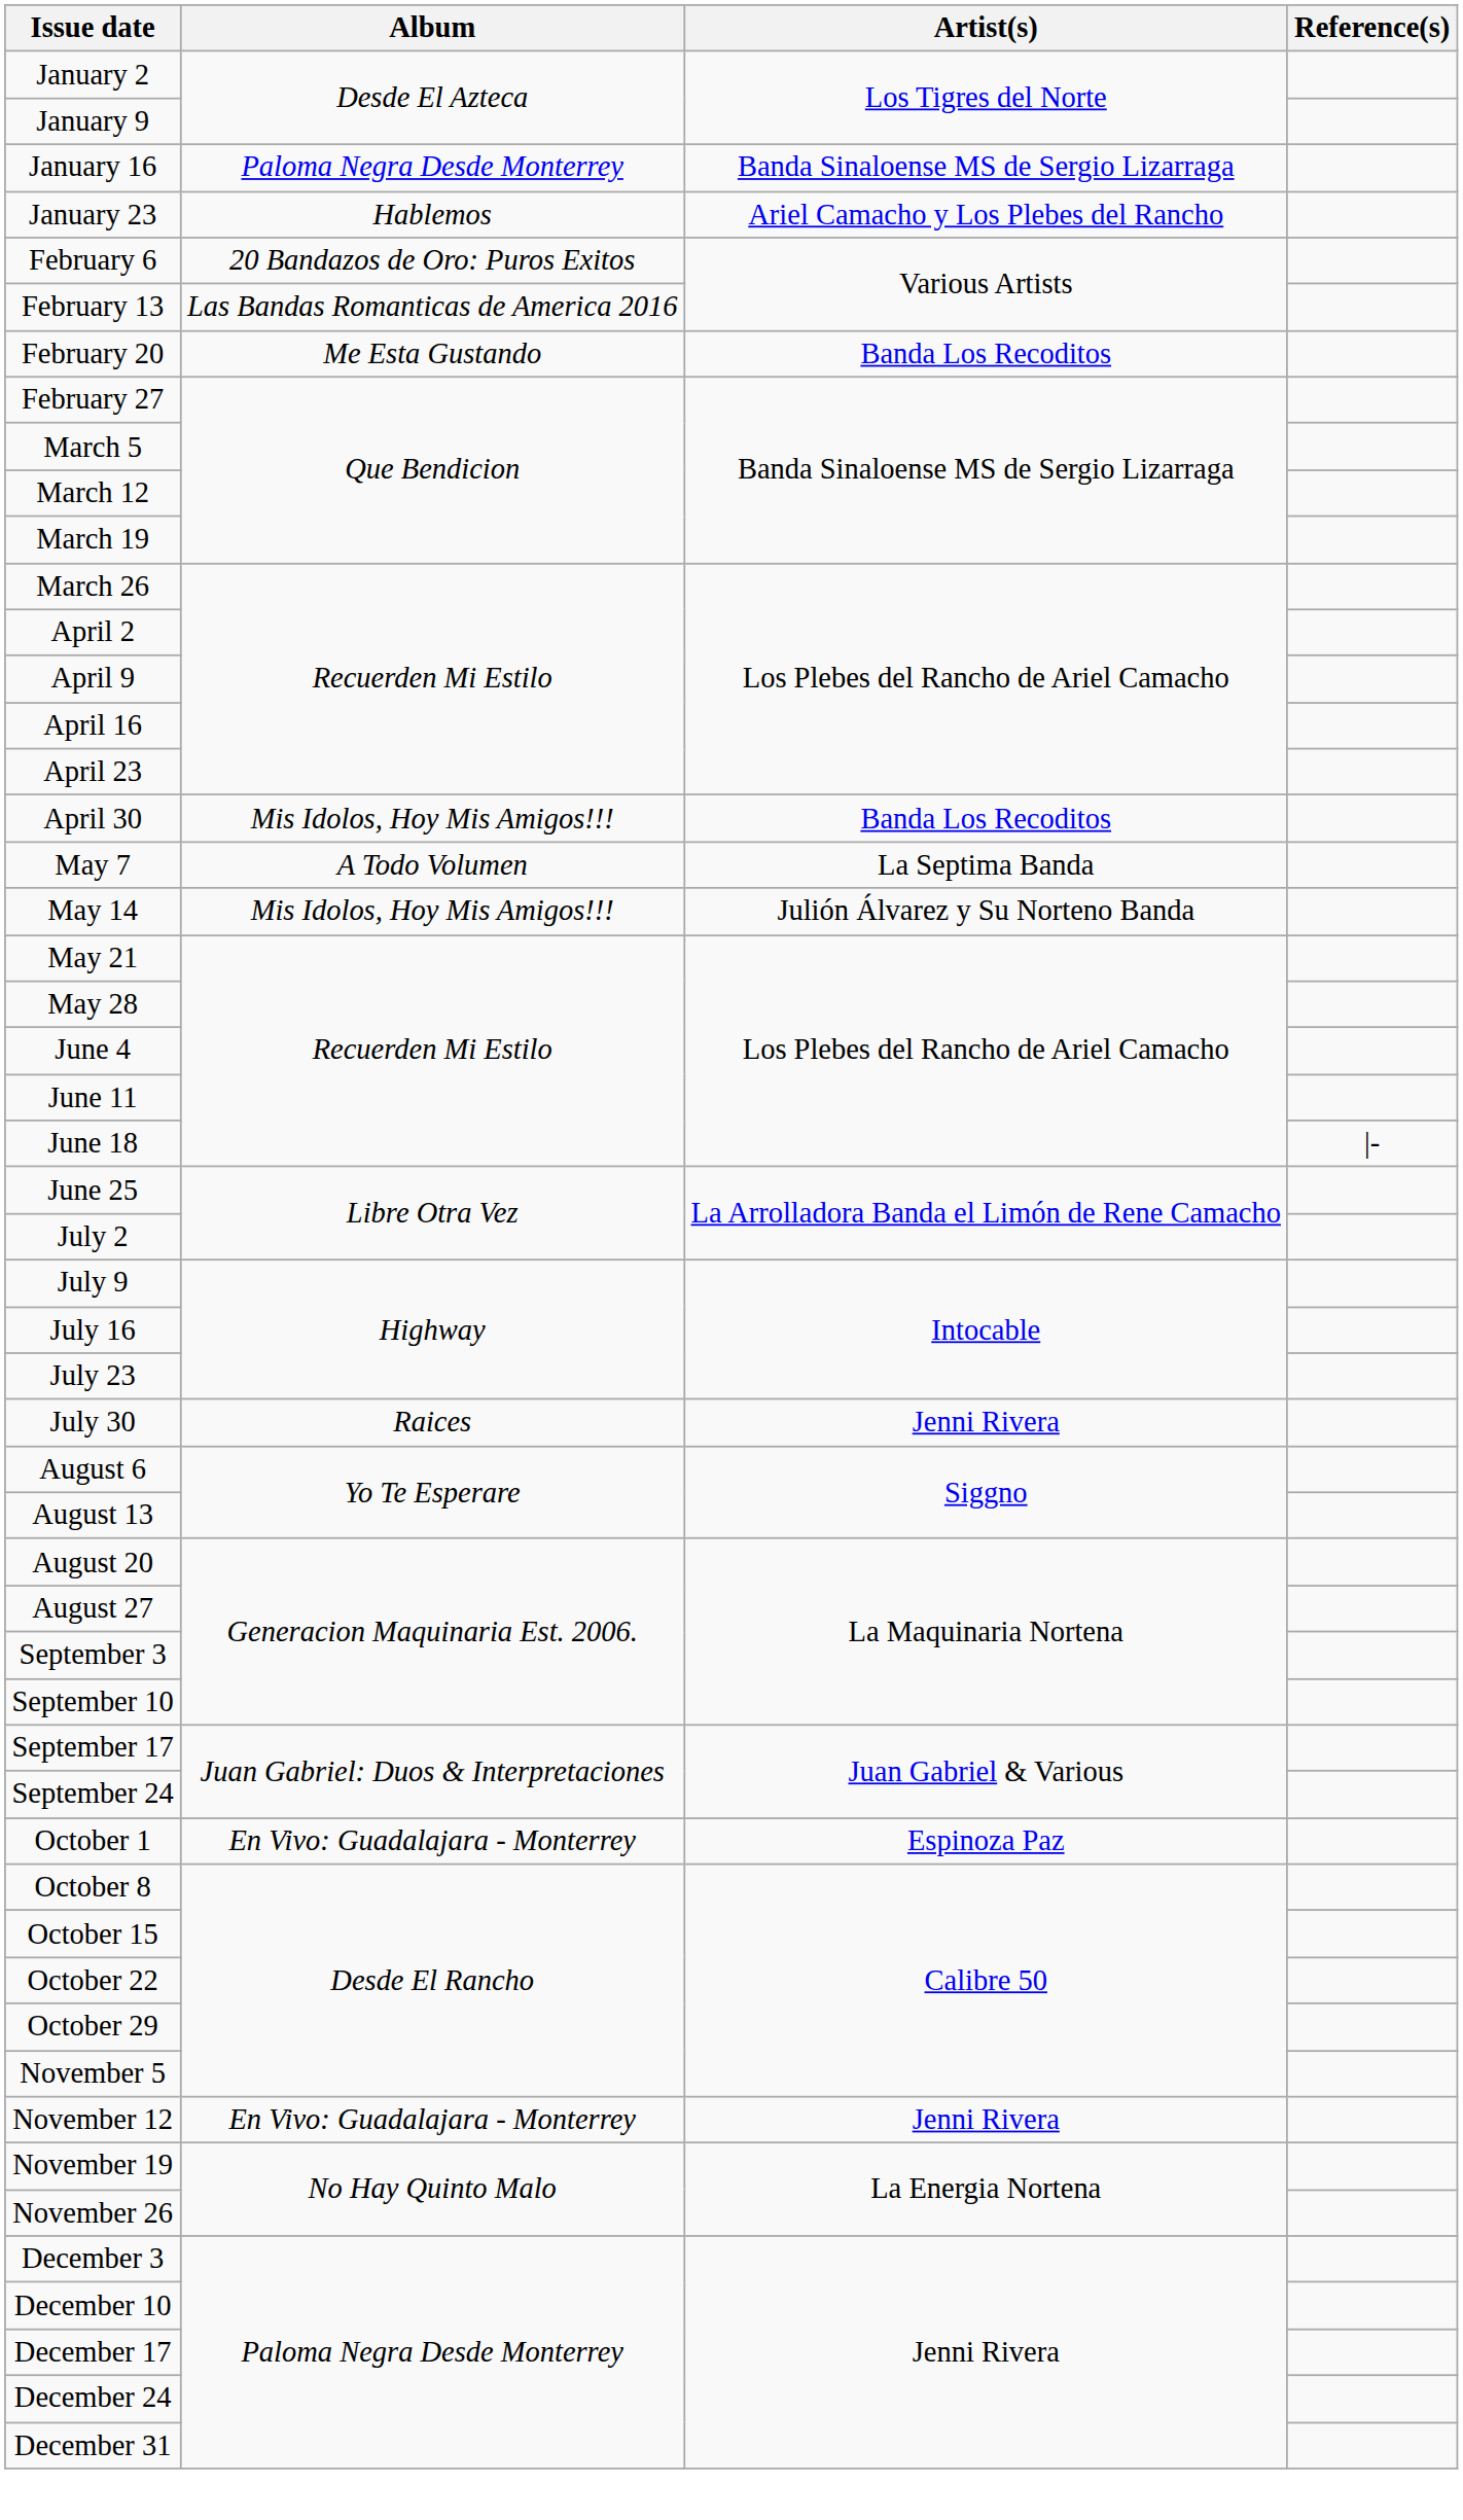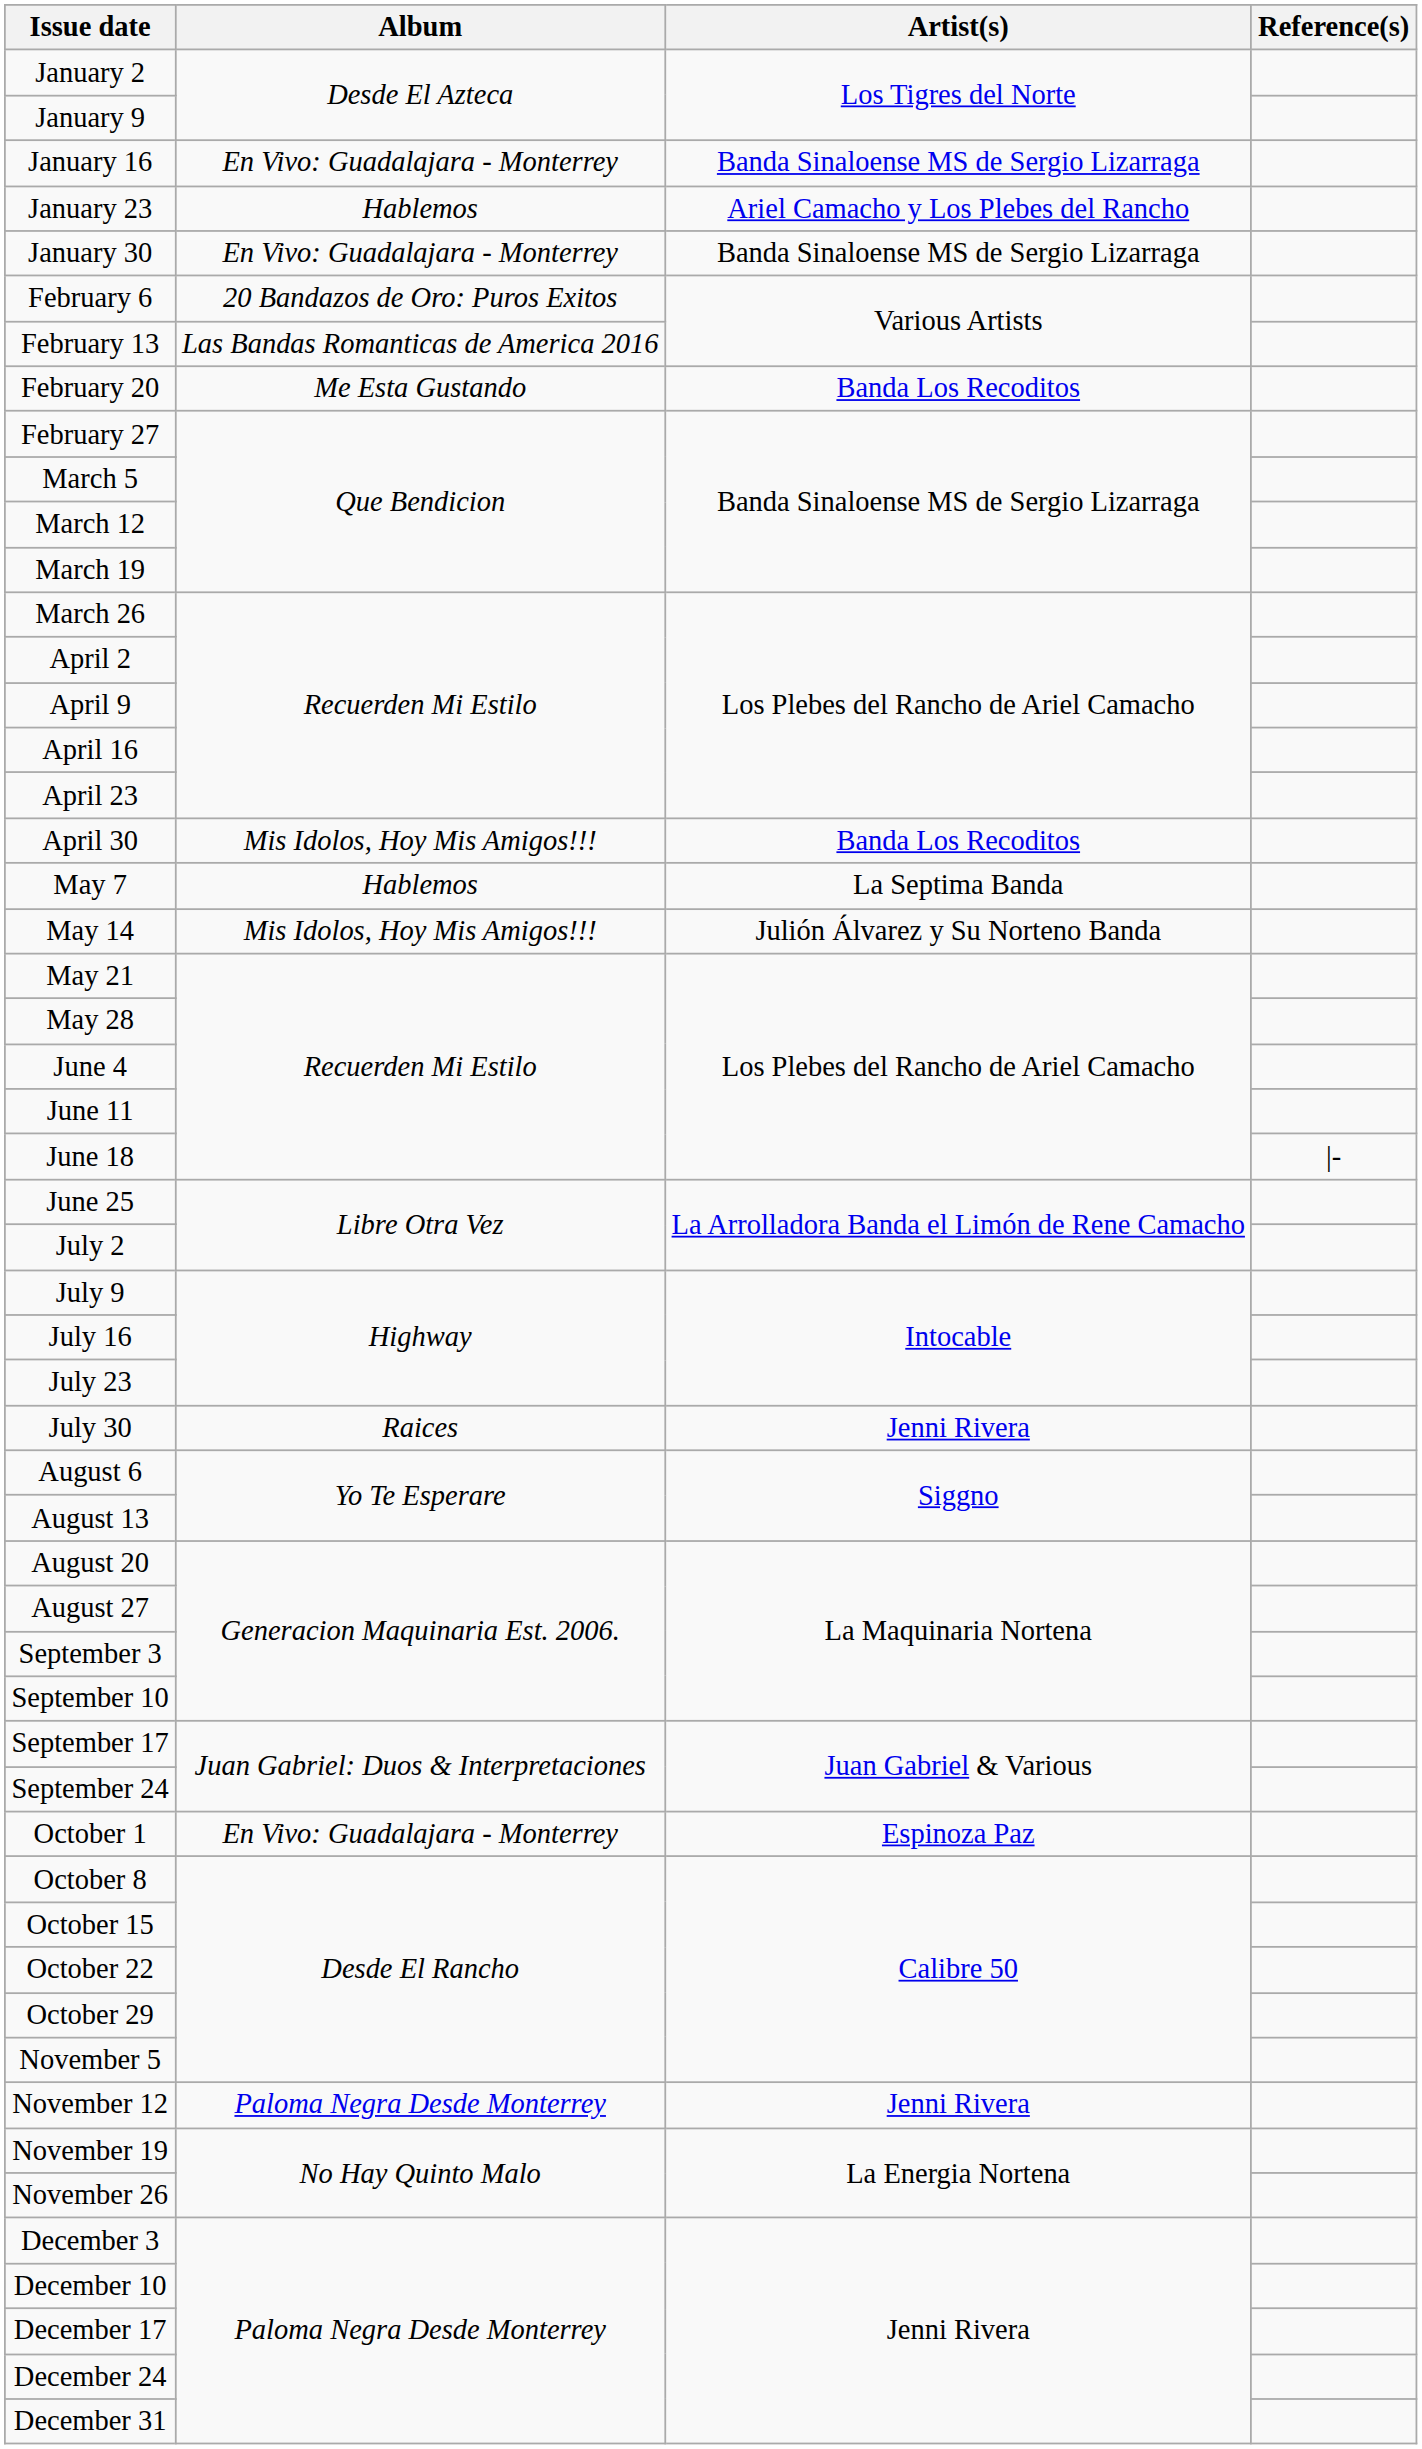January 16 | Album: Paloma Negra Desde Monterrey -> En Vivo: Guadalajara - Monterrey
+ row: January 30 | En Vivo: Guadalajara - Monterrey | Banda Sinaloense MS de Sergio Lizarraga
May 7 | Album: A Todo Volumen -> Hablemos
November 12 | Album: En Vivo: Guadalajara - Monterrey -> Paloma Negra Desde Monterrey
